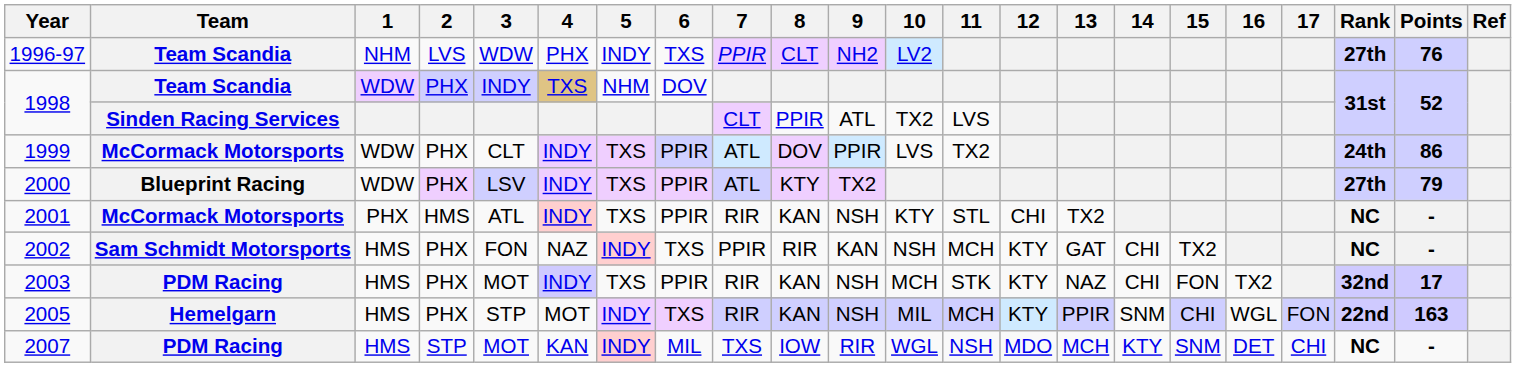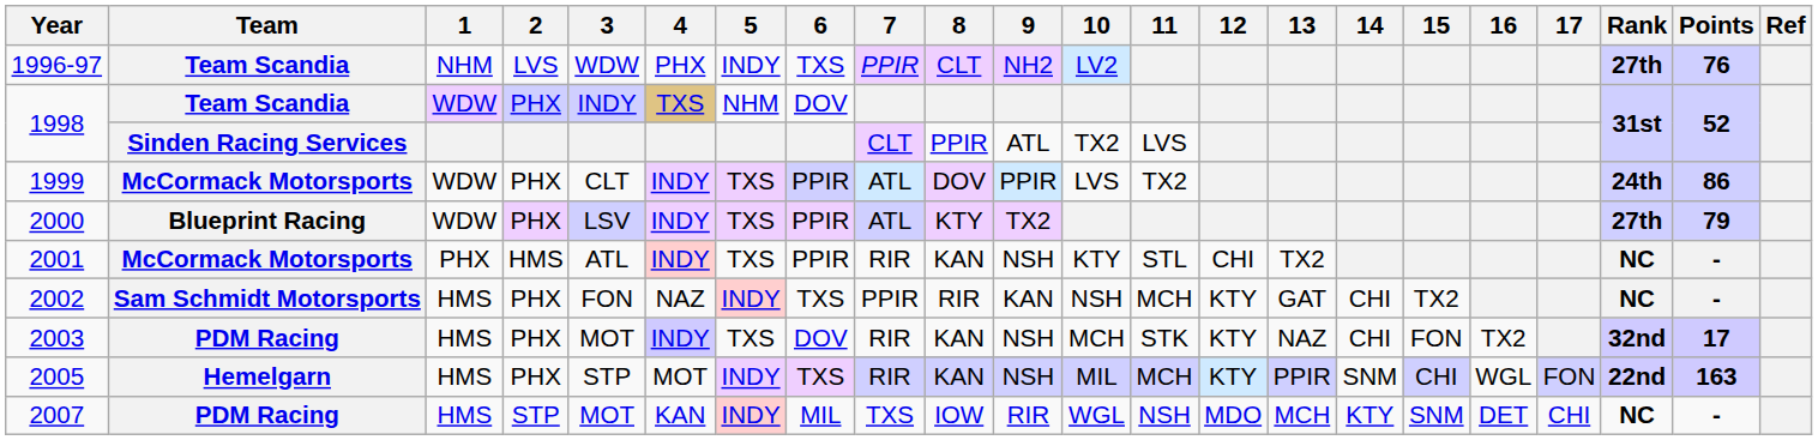2003 | 6: PPIR -> DOV
